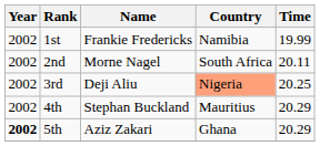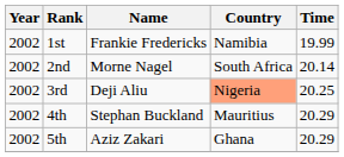2nd | Time: 20.11 -> 20.14
5th | Year: bold -> normal
